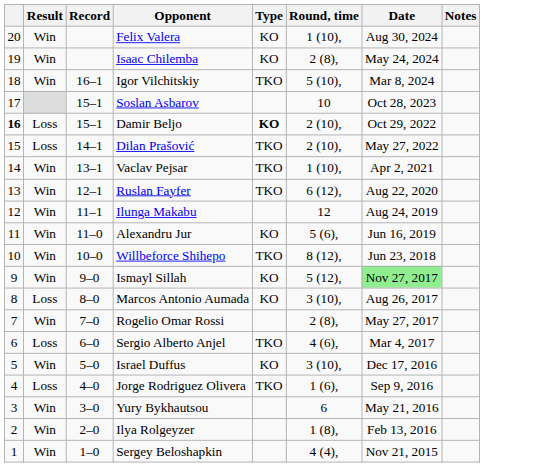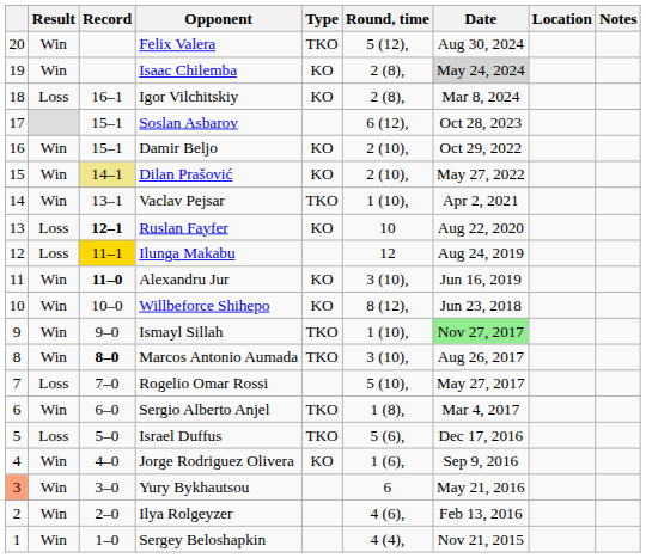+ column: Location
Felix Valera | Type: KO -> TKO
Felix Valera | Round, time: 1 (10), -> 5 (12),
Isaac Chilemba | Date: no background -> lightgrey background
Igor Vilchitskiy | Result: Win -> Loss
Igor Vilchitskiy | Type: TKO -> KO
Igor Vilchitskiy | Round, time: 5 (10), -> 2 (8),
Soslan Asbarov | Round, time: 10 -> 6 (12),
Damir Beljo | column 1: bold -> normal
Damir Beljo | Result: Loss -> Win
Damir Beljo | Type: bold -> normal
Dilan Prašović | Result: Loss -> Win
Dilan Prašović | Record: no background -> khaki background
Dilan Prašović | Type: TKO -> KO
Ruslan Fayfer | Result: Win -> Loss
Ruslan Fayfer | Record: normal -> bold
Ruslan Fayfer | Type: TKO -> KO
Ruslan Fayfer | Round, time: 6 (12), -> 10
Ilunga Makabu | Result: Win -> Loss
Ilunga Makabu | Record: no background -> gold background
Alexandru Jur | Record: normal -> bold
Alexandru Jur | Round, time: 5 (6), -> 3 (10),
Willbeforce Shihepo | Type: TKO -> KO
Ismayl Sillah | Type: KO -> TKO
Ismayl Sillah | Round, time: 5 (12), -> 1 (10),
Marcos Antonio Aumada | Result: Loss -> Win
Marcos Antonio Aumada | Record: normal -> bold
Marcos Antonio Aumada | Type: KO -> TKO
Rogelio Omar Rossi | Result: Win -> Loss
Rogelio Omar Rossi | Round, time: 2 (8), -> 5 (10),
Sergio Alberto Anjel | Result: Loss -> Win
Sergio Alberto Anjel | Round, time: 4 (6), -> 1 (8),
Israel Duffus | Result: Win -> Loss
Israel Duffus | Type: KO -> TKO
Israel Duffus | Round, time: 3 (10), -> 5 (6),
Jorge Rodriguez Olivera | Result: Loss -> Win
Jorge Rodriguez Olivera | Type: TKO -> KO
Yury Bykhautsou | column 1: no background -> lightsalmon background
Ilya Rolgeyzer | Round, time: 1 (8), -> 4 (6),
